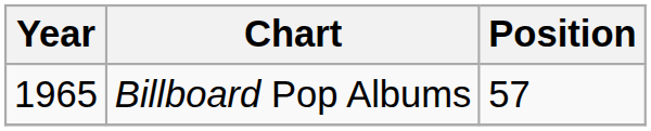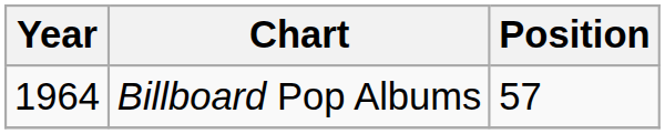Billboard Pop Albums | Year: 1965 -> 1964
